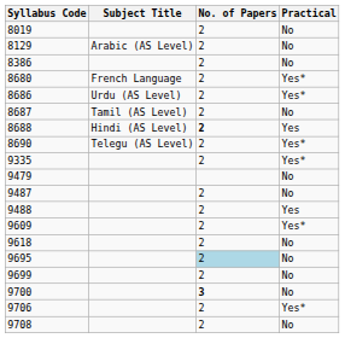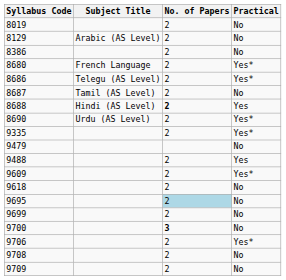8686 | Subject Title: Urdu (AS Level) -> Telegu (AS Level)
8690 | Subject Title: Telegu (AS Level) -> Urdu (AS Level)
- row: 9487 | 2 | No
+ row: 9709 | 2 | No
